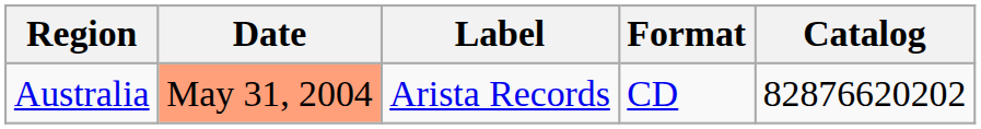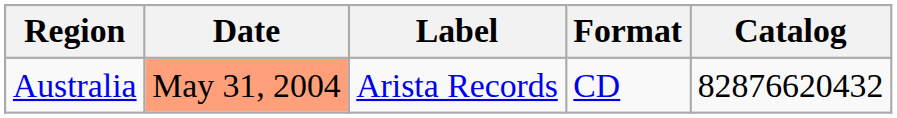Australia | Catalog: 82876620202 -> 82876620432
